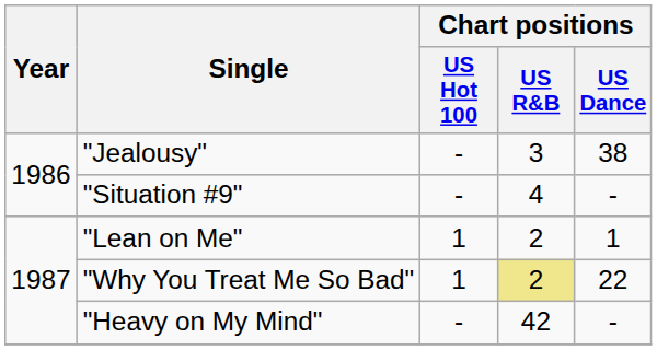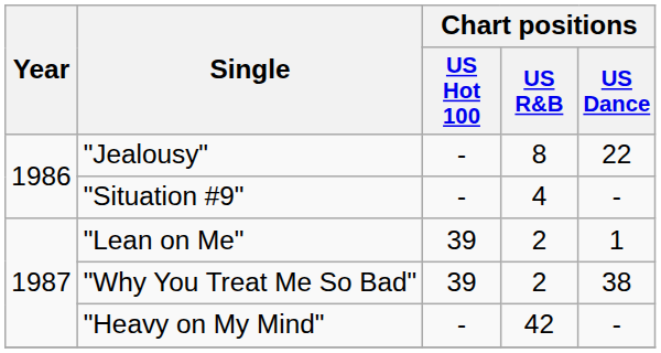"Jealousy" | Chart positions / US R&B: 3 -> 8
"Jealousy" | Chart positions / US Dance: 38 -> 22
"Lean on Me" | Chart positions / US Hot 100: 1 -> 39
"Why You Treat Me So Bad" | Chart positions / US Hot 100: 1 -> 39
"Why You Treat Me So Bad" | Chart positions / US R&B: khaki background -> no background
"Why You Treat Me So Bad" | Chart positions / US Dance: 22 -> 38
